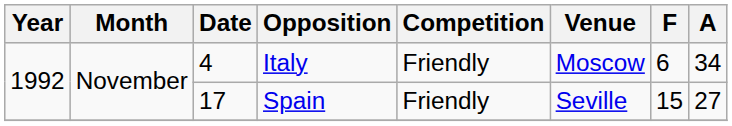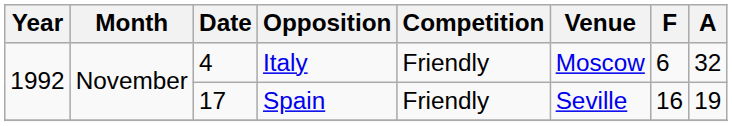Italy | A: 34 -> 32
Spain | F: 15 -> 16
Spain | A: 27 -> 19
